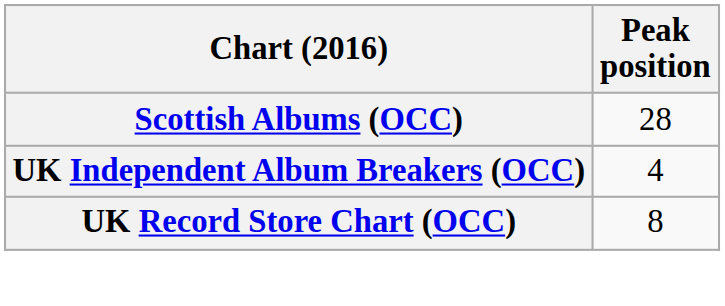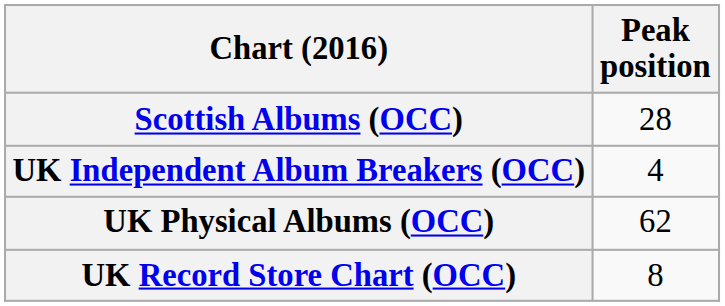+ row: UK Physical Albums (OCC) | 62
